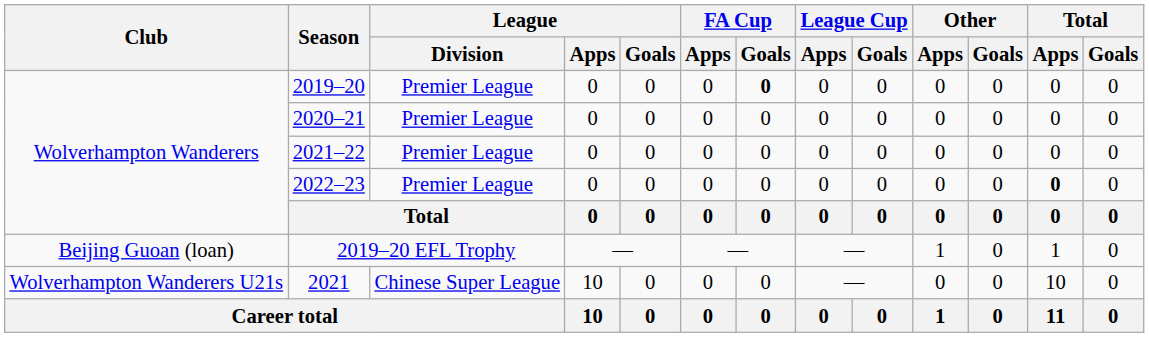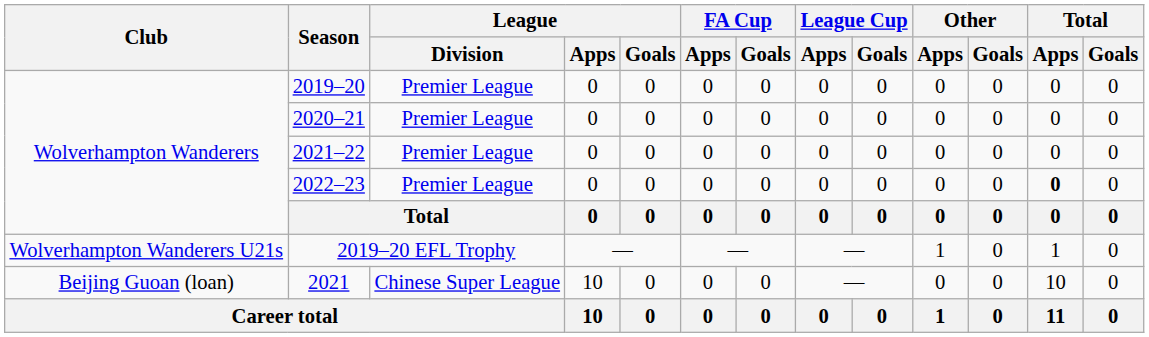2019–20 | FA Cup / Goals: bold -> normal
2019–20 EFL Trophy | Club: Beijing Guoan (loan) -> Wolverhampton Wanderers U21s
2021 | Club: Wolverhampton Wanderers U21s -> Beijing Guoan (loan)
